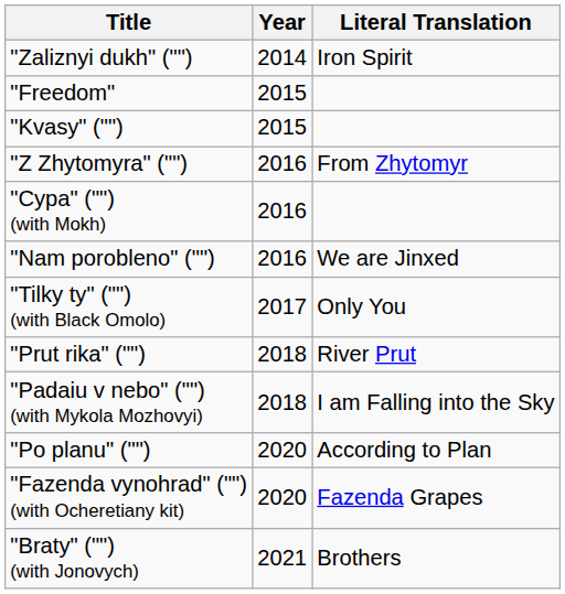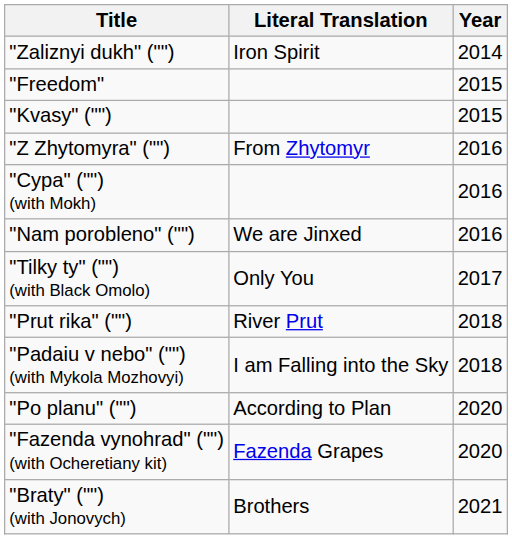columns swapped: Year <-> Literal Translation
